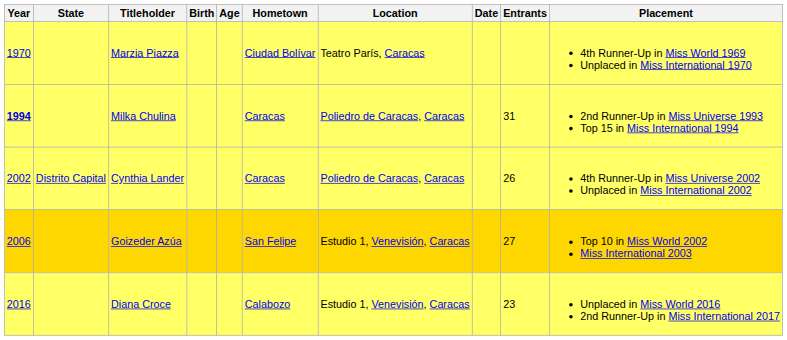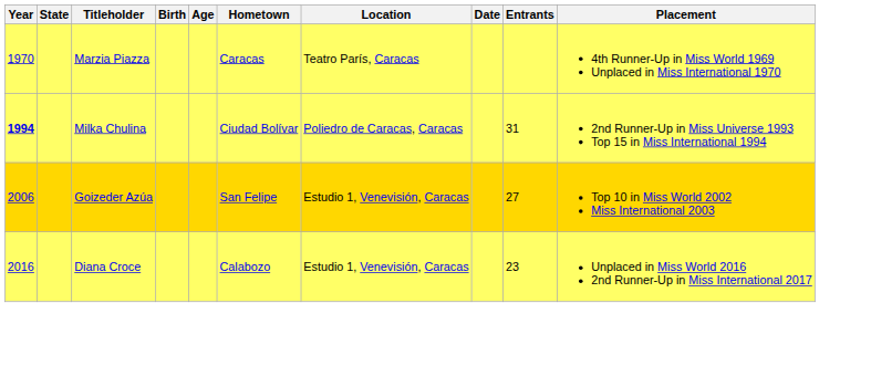Marzia Piazza | Hometown: Ciudad Bolívar -> Caracas
Milka Chulina | Hometown: Caracas -> Ciudad Bolívar
- row: 2002 | Distrito Capital | Cynthia Lander | Caracas | Poliedro de Caracas, Caracas | 26 | 4th Runner-Up in Miss Universe 2002 Unplaced in Miss International 2002
